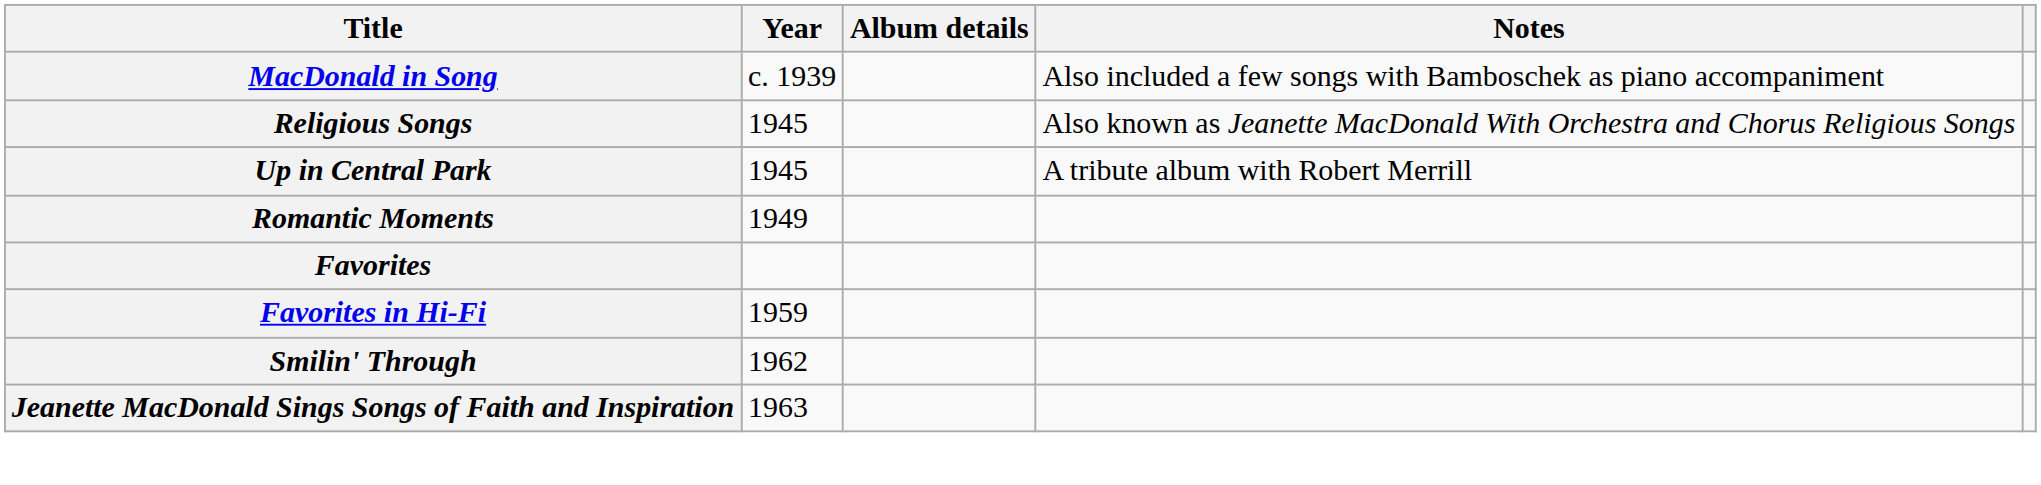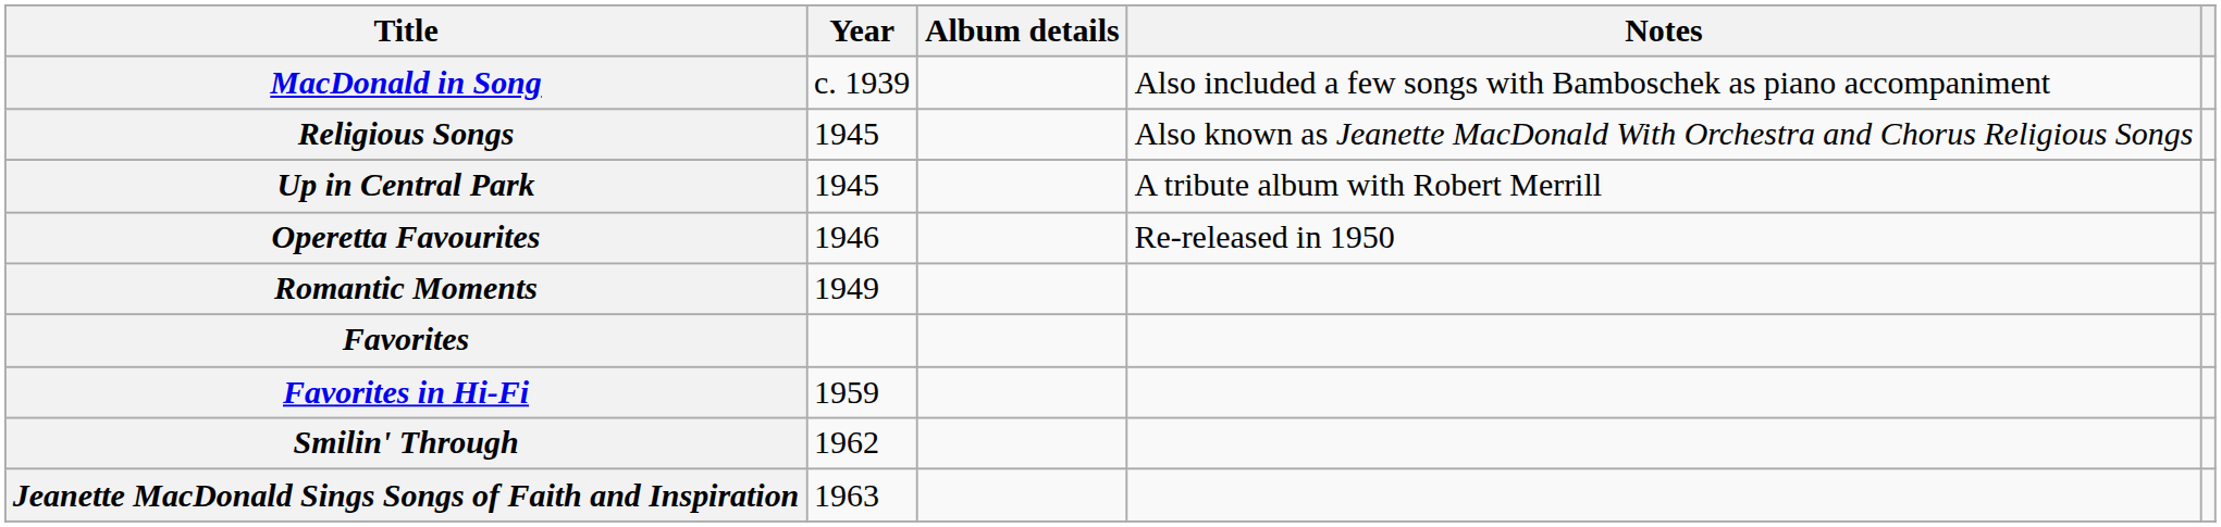+ row: Operetta Favourites | 1946 | Re-released in 1950
